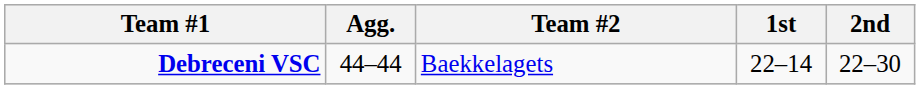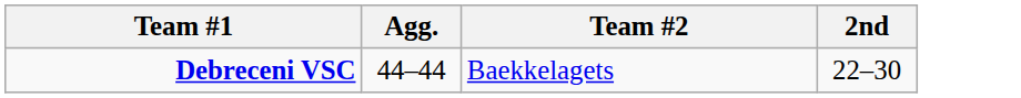- column: 1st | 22–14
